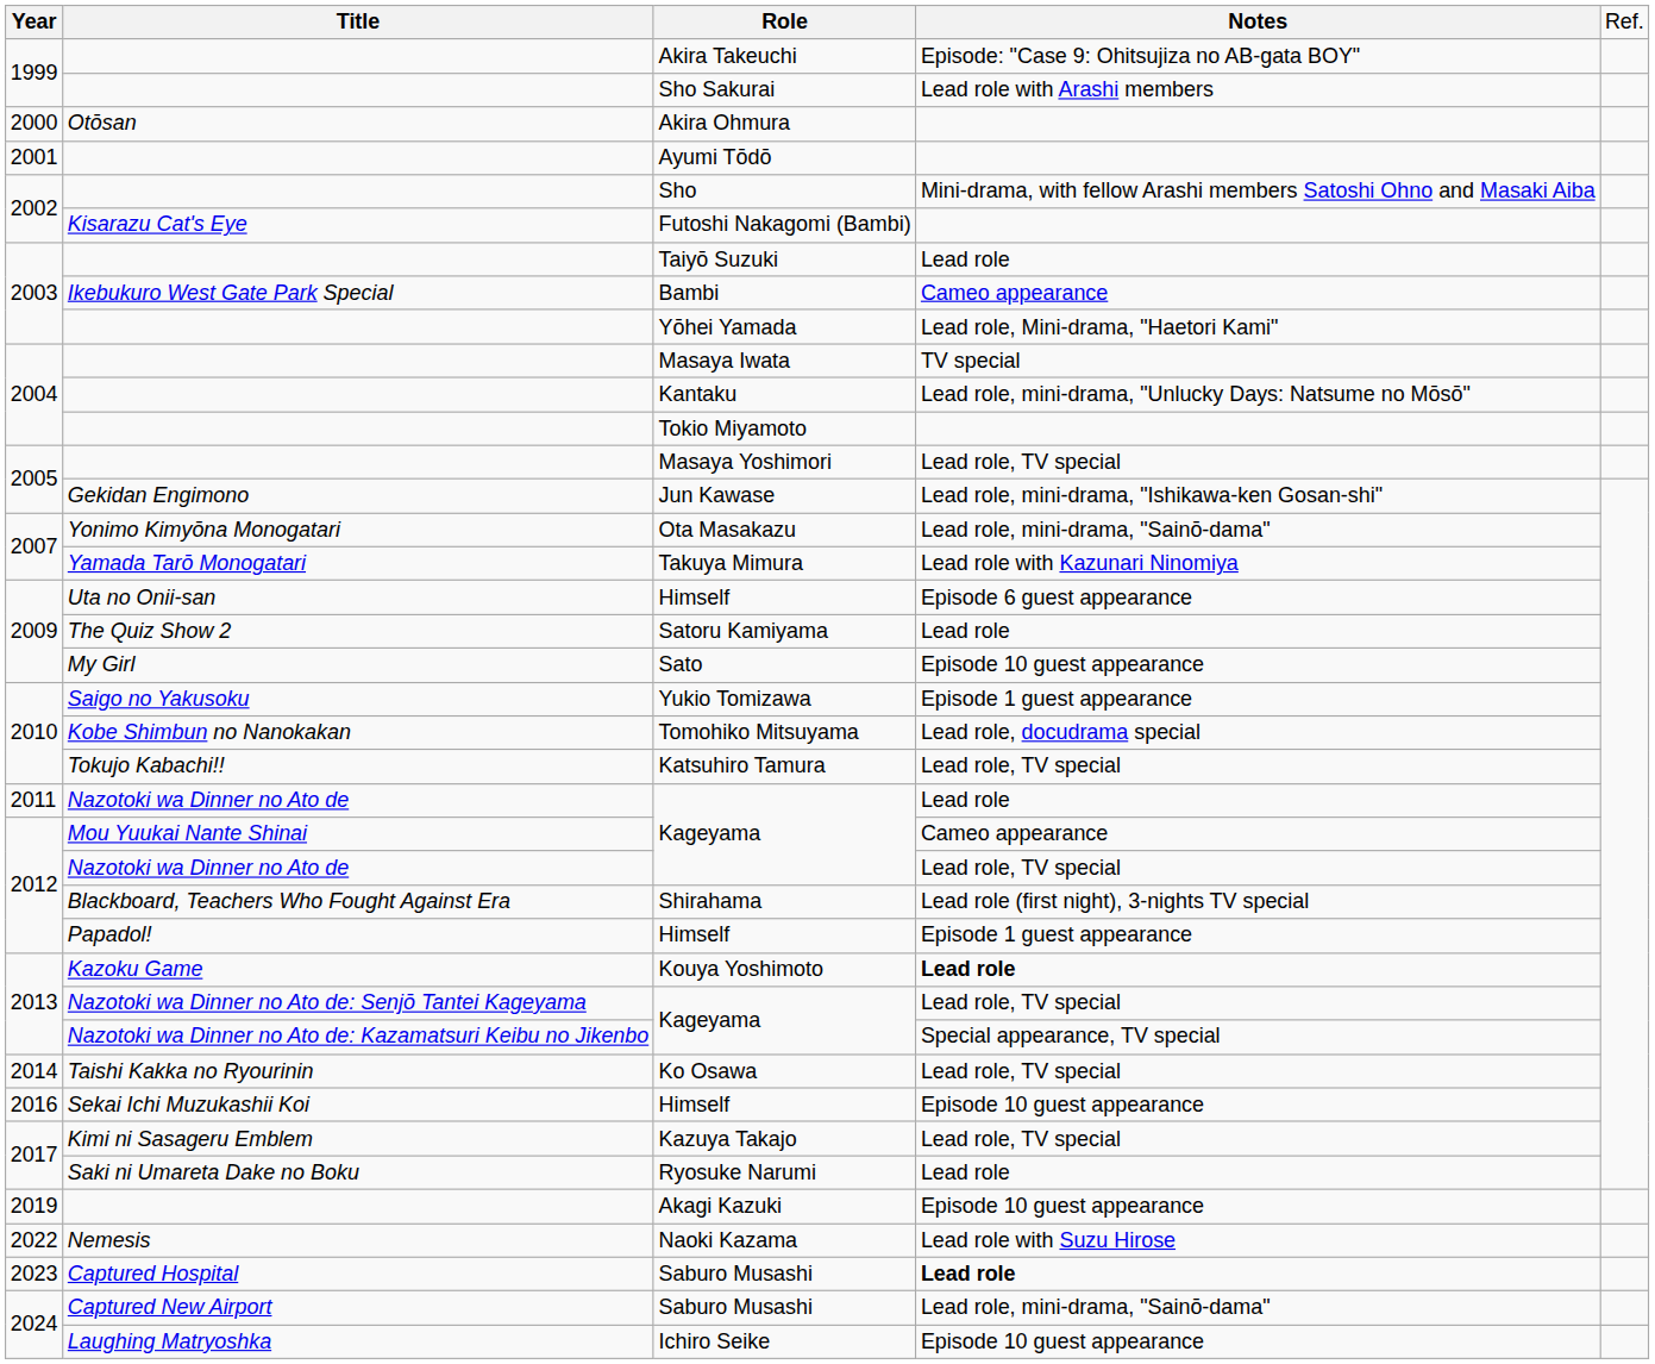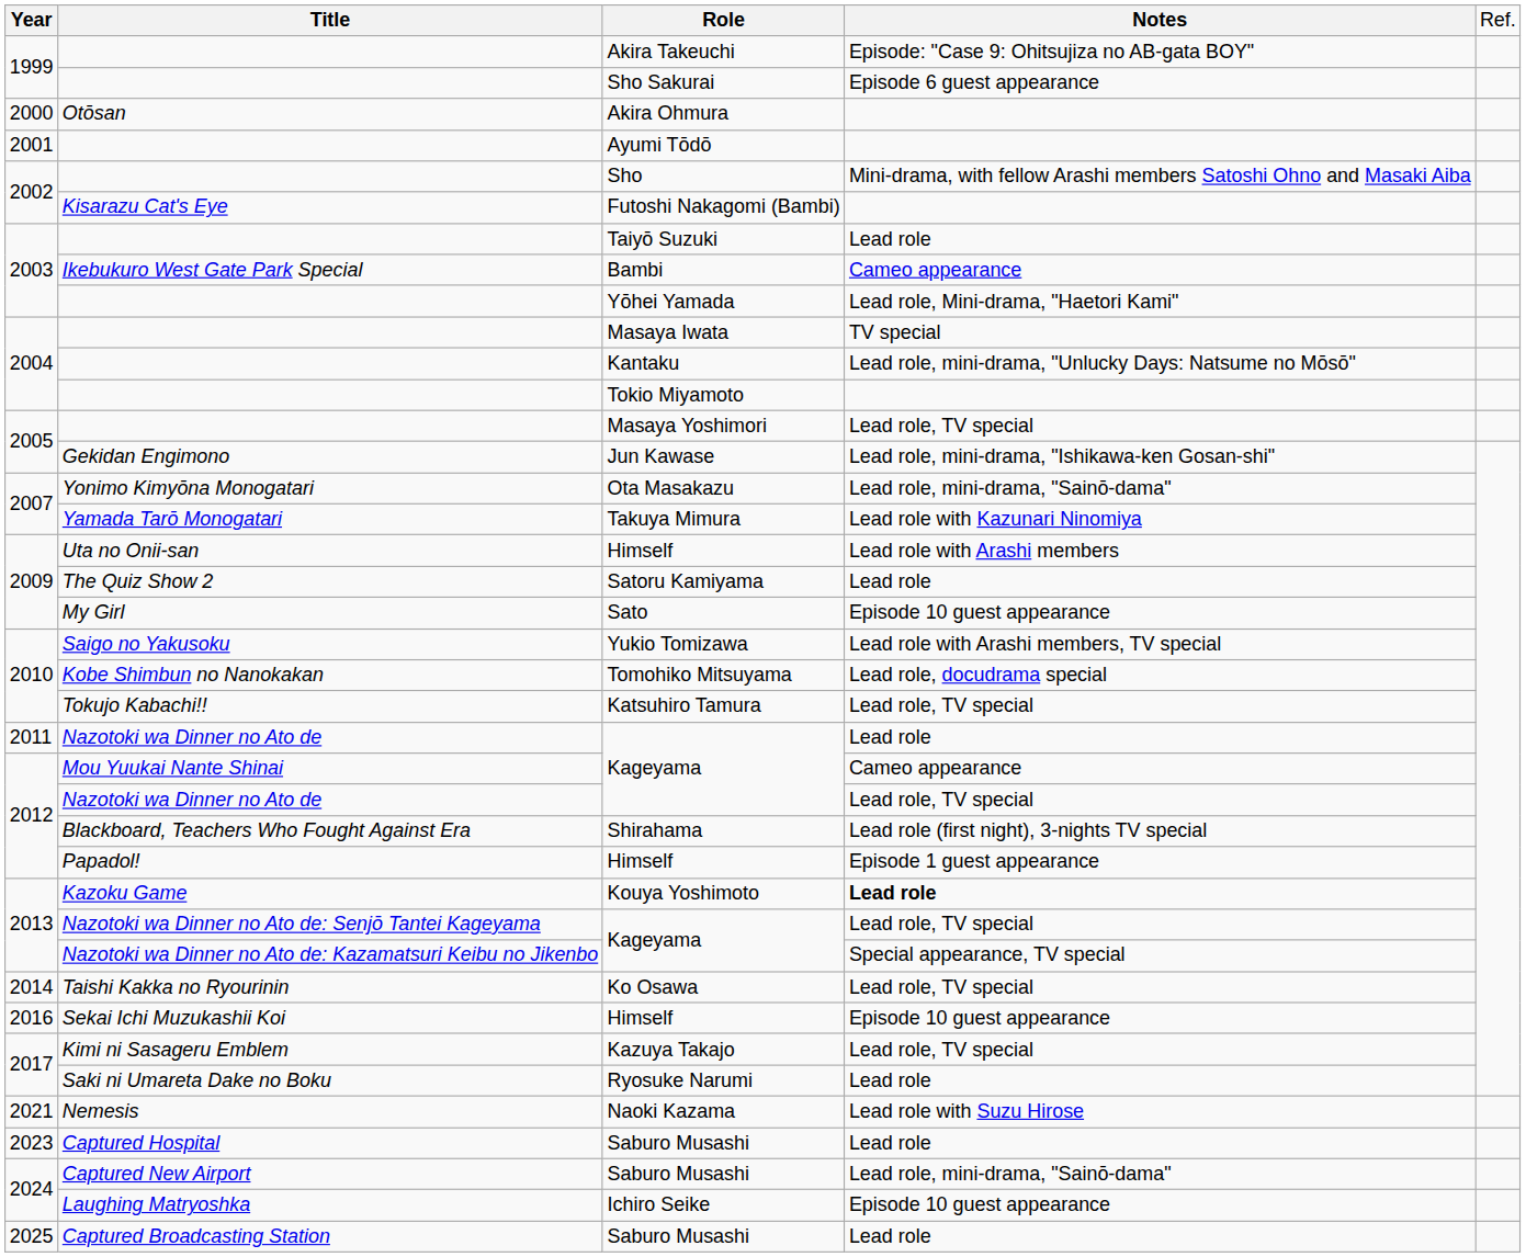Sho Sakurai | column 4: Lead role with Arashi members -> Episode 6 guest appearance
Uta no Onii-san / Himself | column 4: Episode 6 guest appearance -> Lead role with Arashi members
Yukio Tomizawa | column 4: Episode 1 guest appearance -> Lead role with Arashi members, TV special
- row: 2019 | Akagi Kazuki | Episode 10 guest appearance
Naoki Kazama | column 1: 2022 -> 2021
Captured Hospital / Saburo Musashi | column 4: bold -> normal
+ row: 2025 | Captured Broadcasting Station | Saburo Musashi | Lead role
